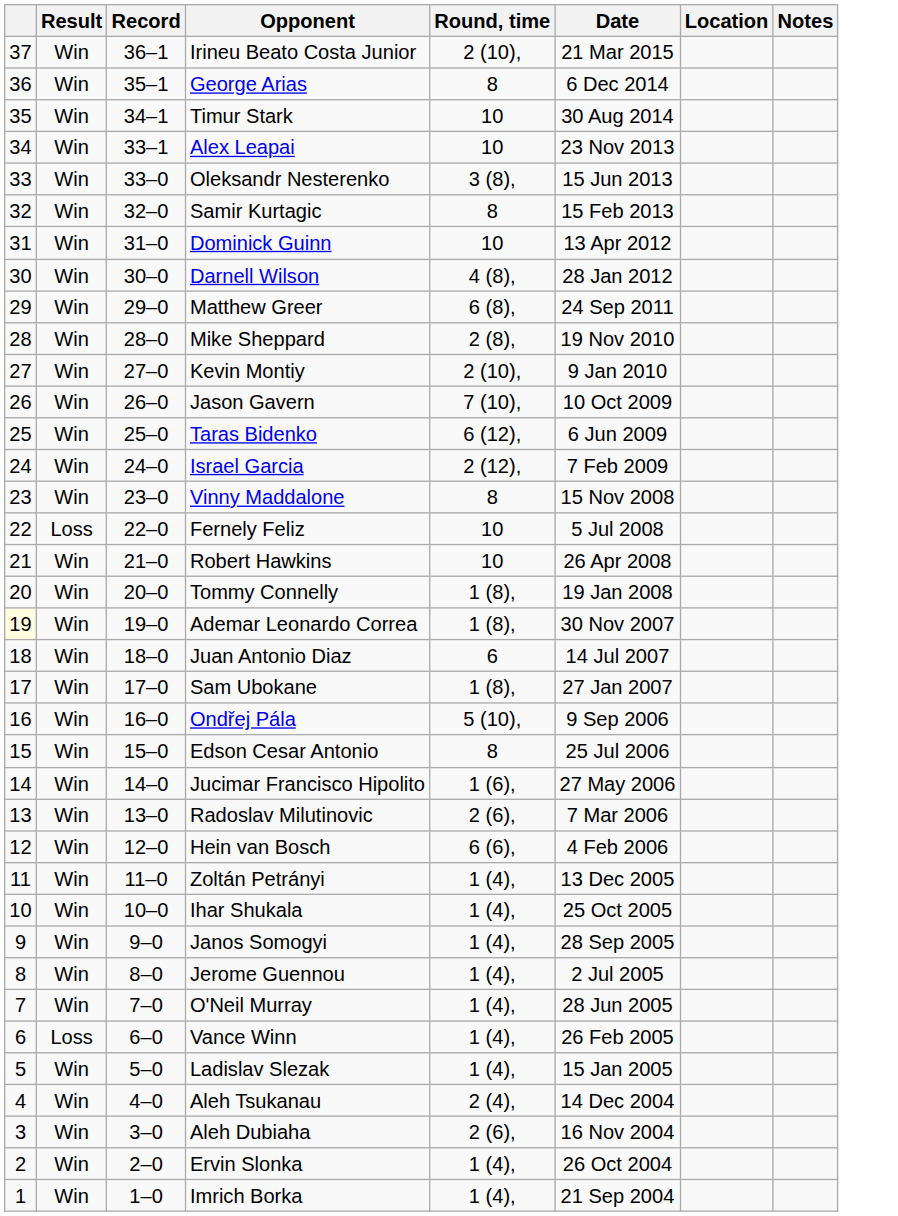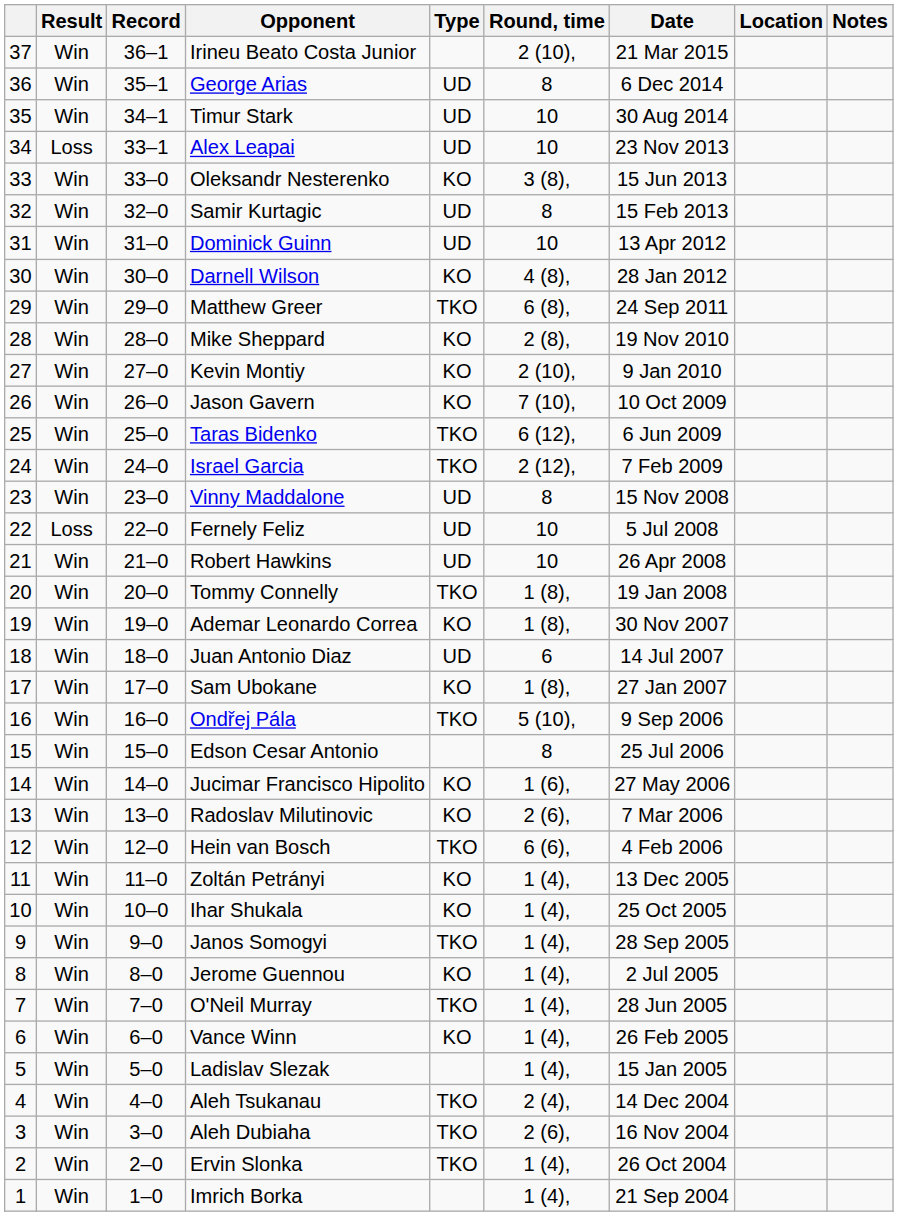+ column: Type | UD | UD | UD | KO | UD | UD | KO | TKO | KO | KO | KO | TKO | TKO | UD | UD | UD | TKO | KO | UD | KO | TKO | KO | KO | TKO | KO | KO | TKO | KO | TKO | KO | TKO | TKO | TKO
Alex Leapai | Result: Win -> Loss
Ademar Leonardo Correa | column 1: lightyellow background -> no background
Vance Winn | Result: Loss -> Win
